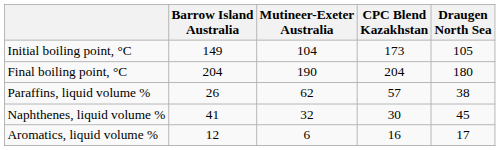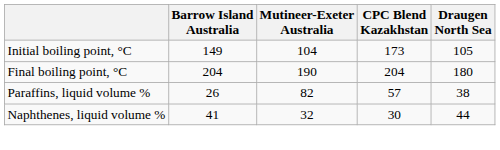Paraffins, liquid volume % | Mutineer-Exeter Australia: 62 -> 82
Naphthenes, liquid volume % | Draugen North Sea: 45 -> 44
- row: Aromatics, liquid volume % | 12 | 6 | 16 | 17
